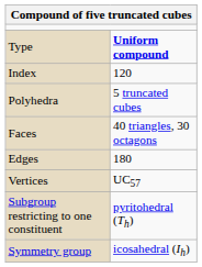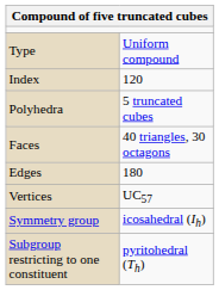Type | column 2: bold -> normal
rows swapped: Symmetry group <-> Subgroup restricting to one constituent
